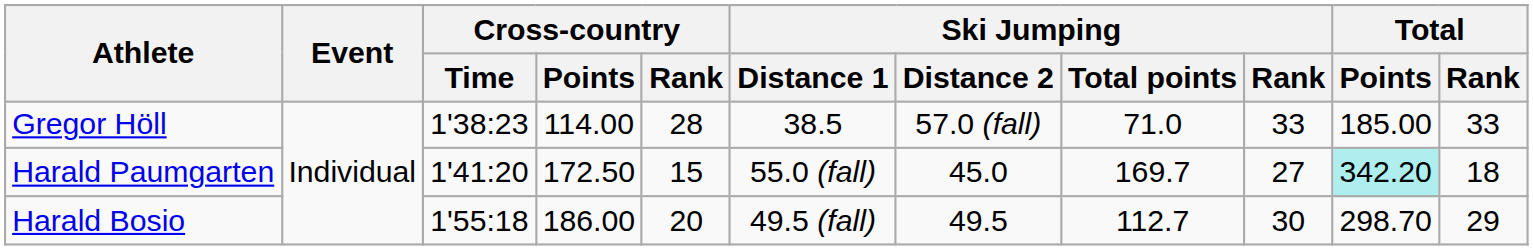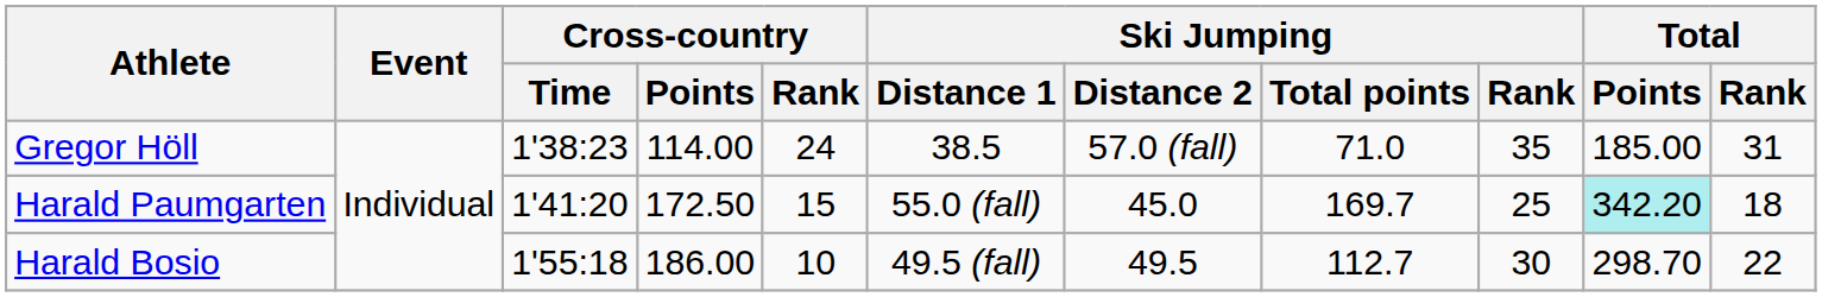Gregor Höll | Cross-country / Rank: 28 -> 24
Gregor Höll | Ski Jumping / Rank: 33 -> 35
Gregor Höll | Total / Rank: 33 -> 31
Harald Paumgarten | Ski Jumping / Rank: 27 -> 25
Harald Bosio | Cross-country / Rank: 20 -> 10
Harald Bosio | Total / Rank: 29 -> 22
